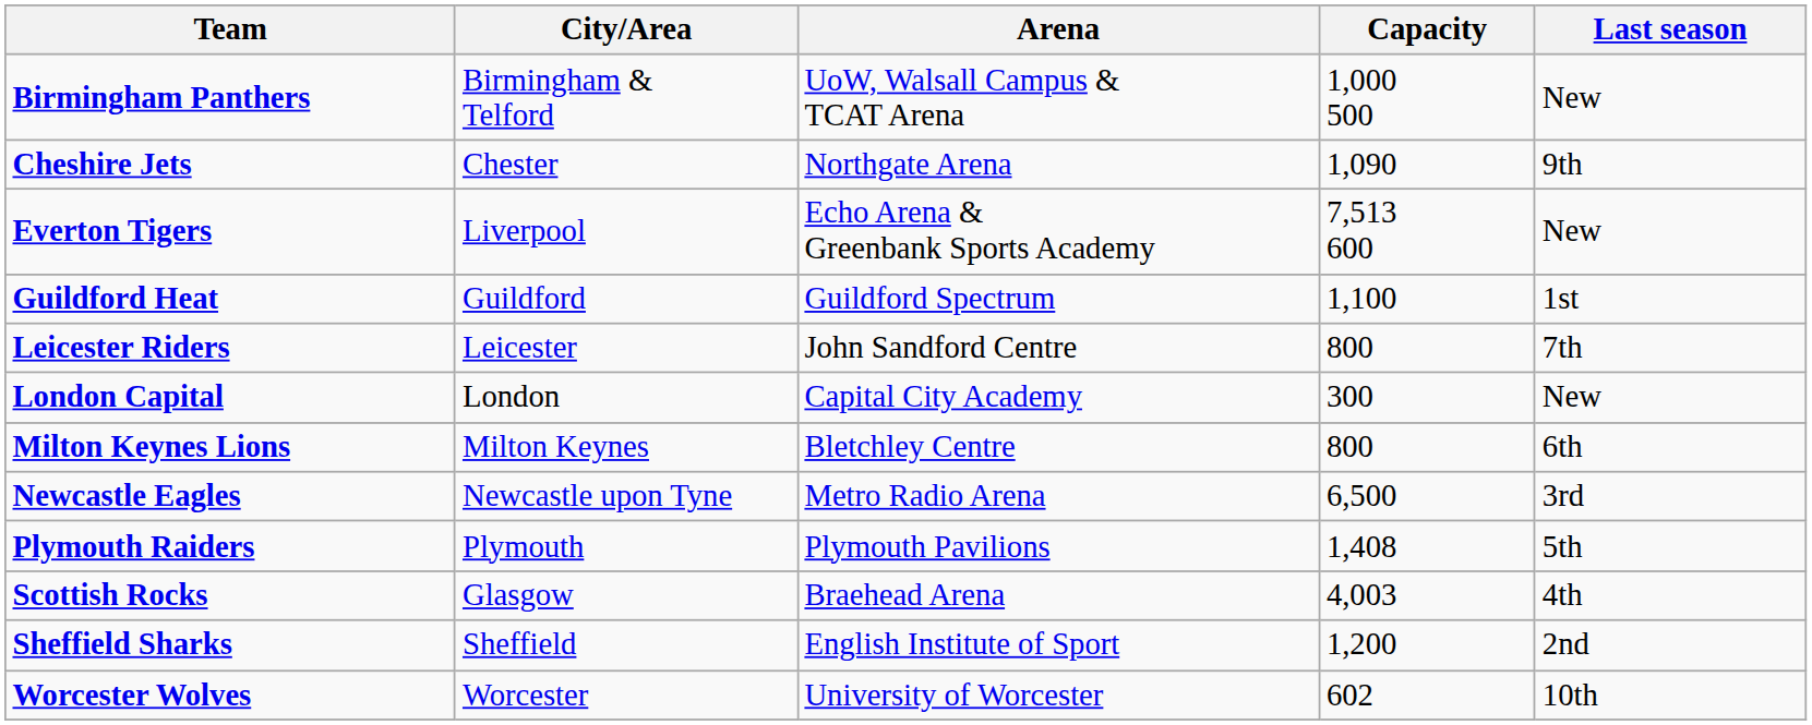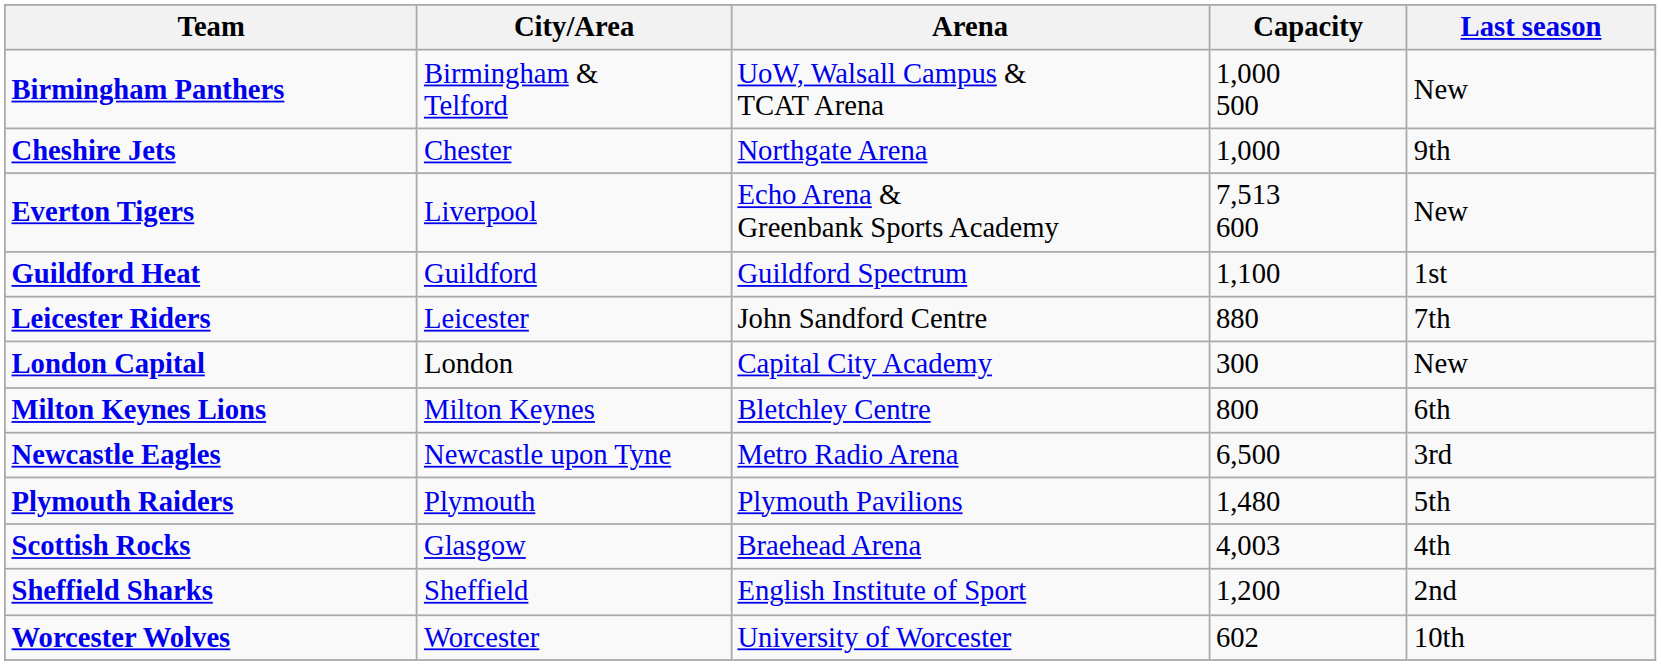Cheshire Jets | Capacity: 1,090 -> 1,000
Leicester Riders | Capacity: 800 -> 880
Plymouth Raiders | Capacity: 1,408 -> 1,480
